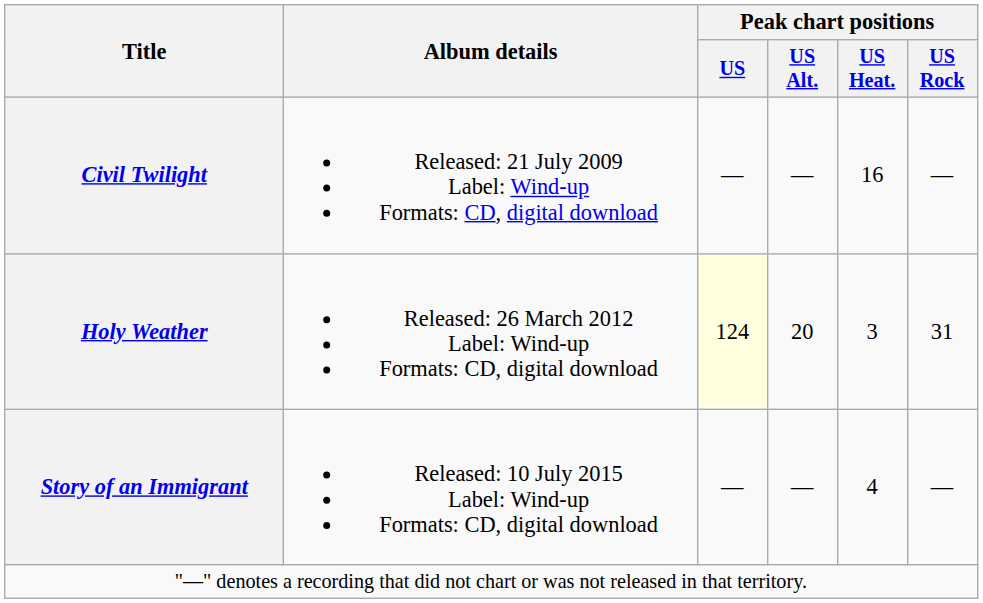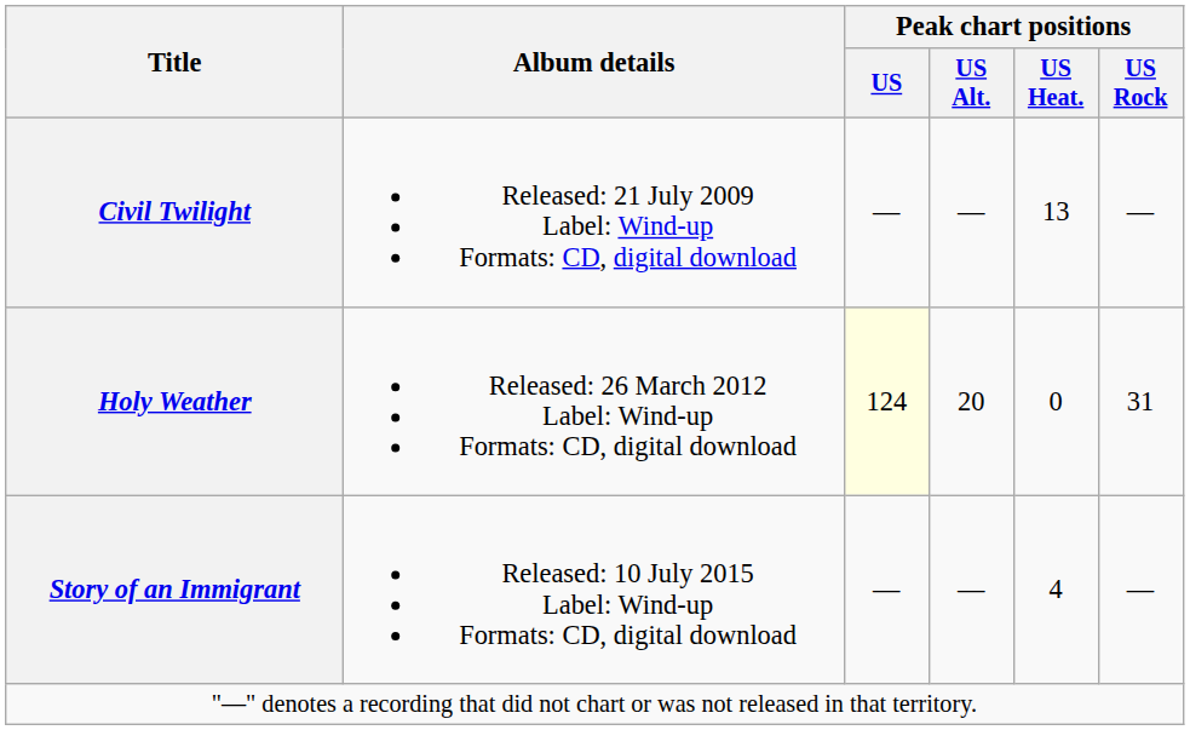Civil Twilight | Peak chart positions / US Heat.: 16 -> 13
Holy Weather | Peak chart positions / US Heat.: 3 -> 0
